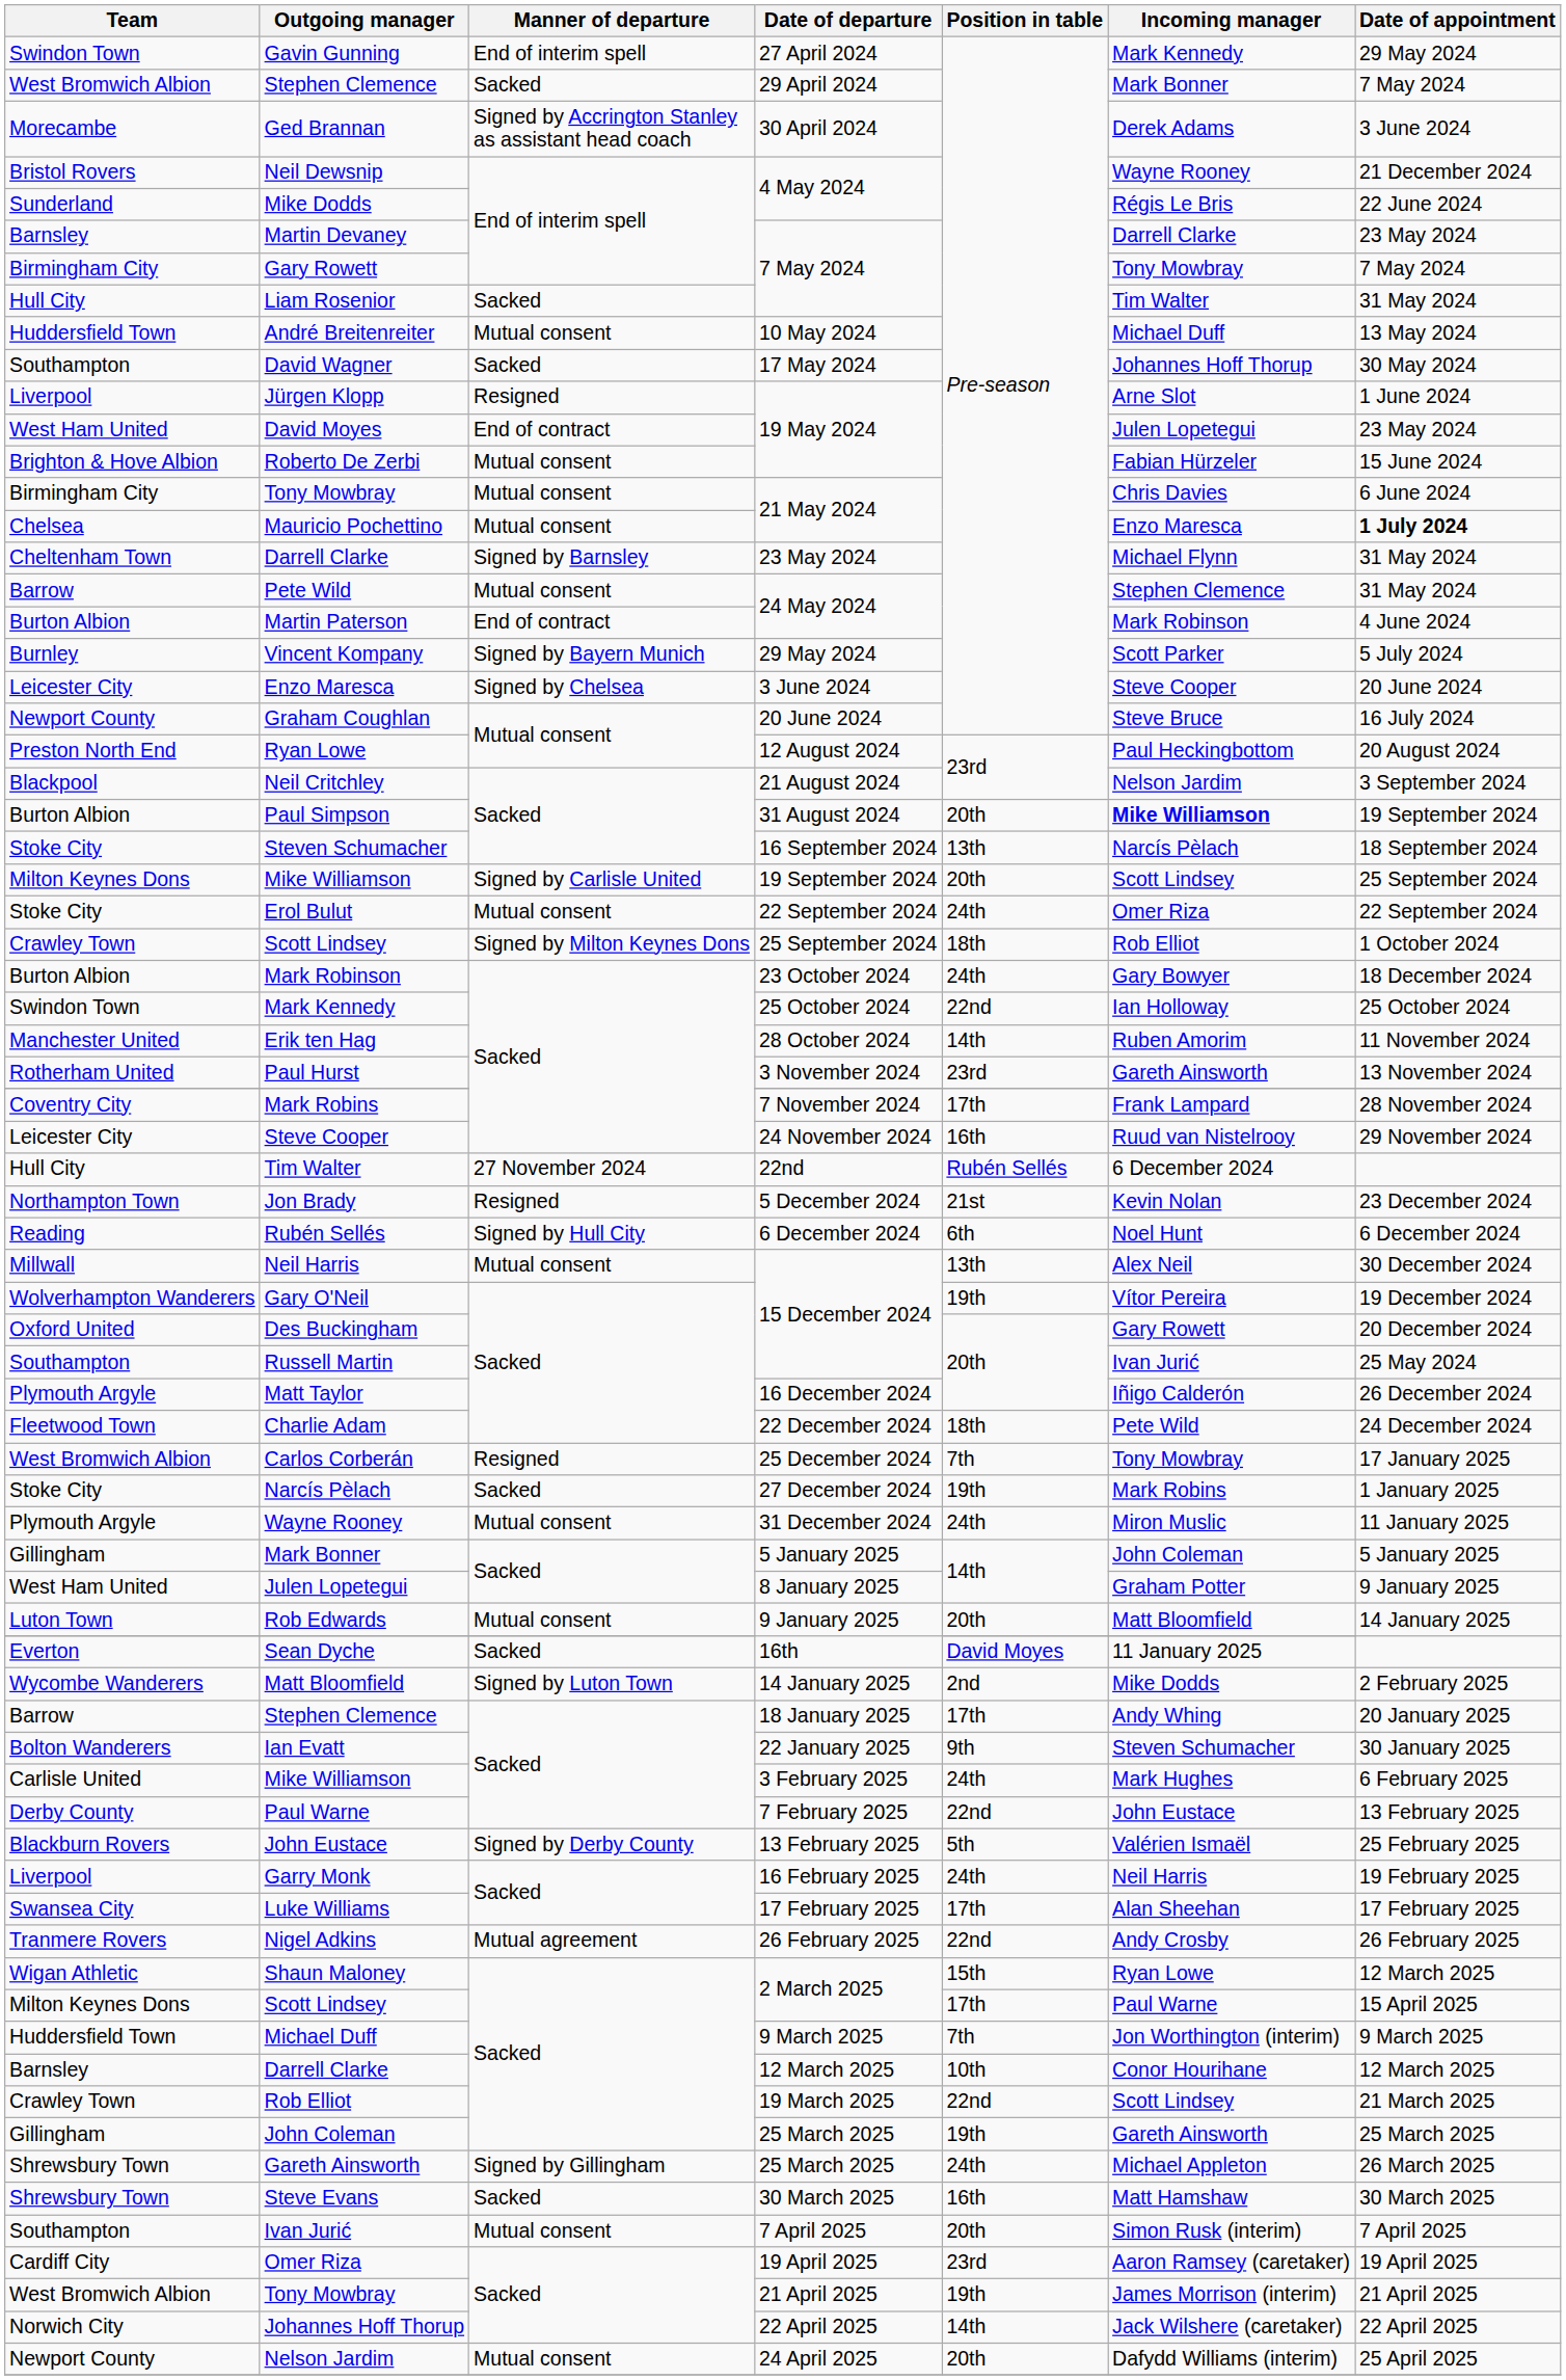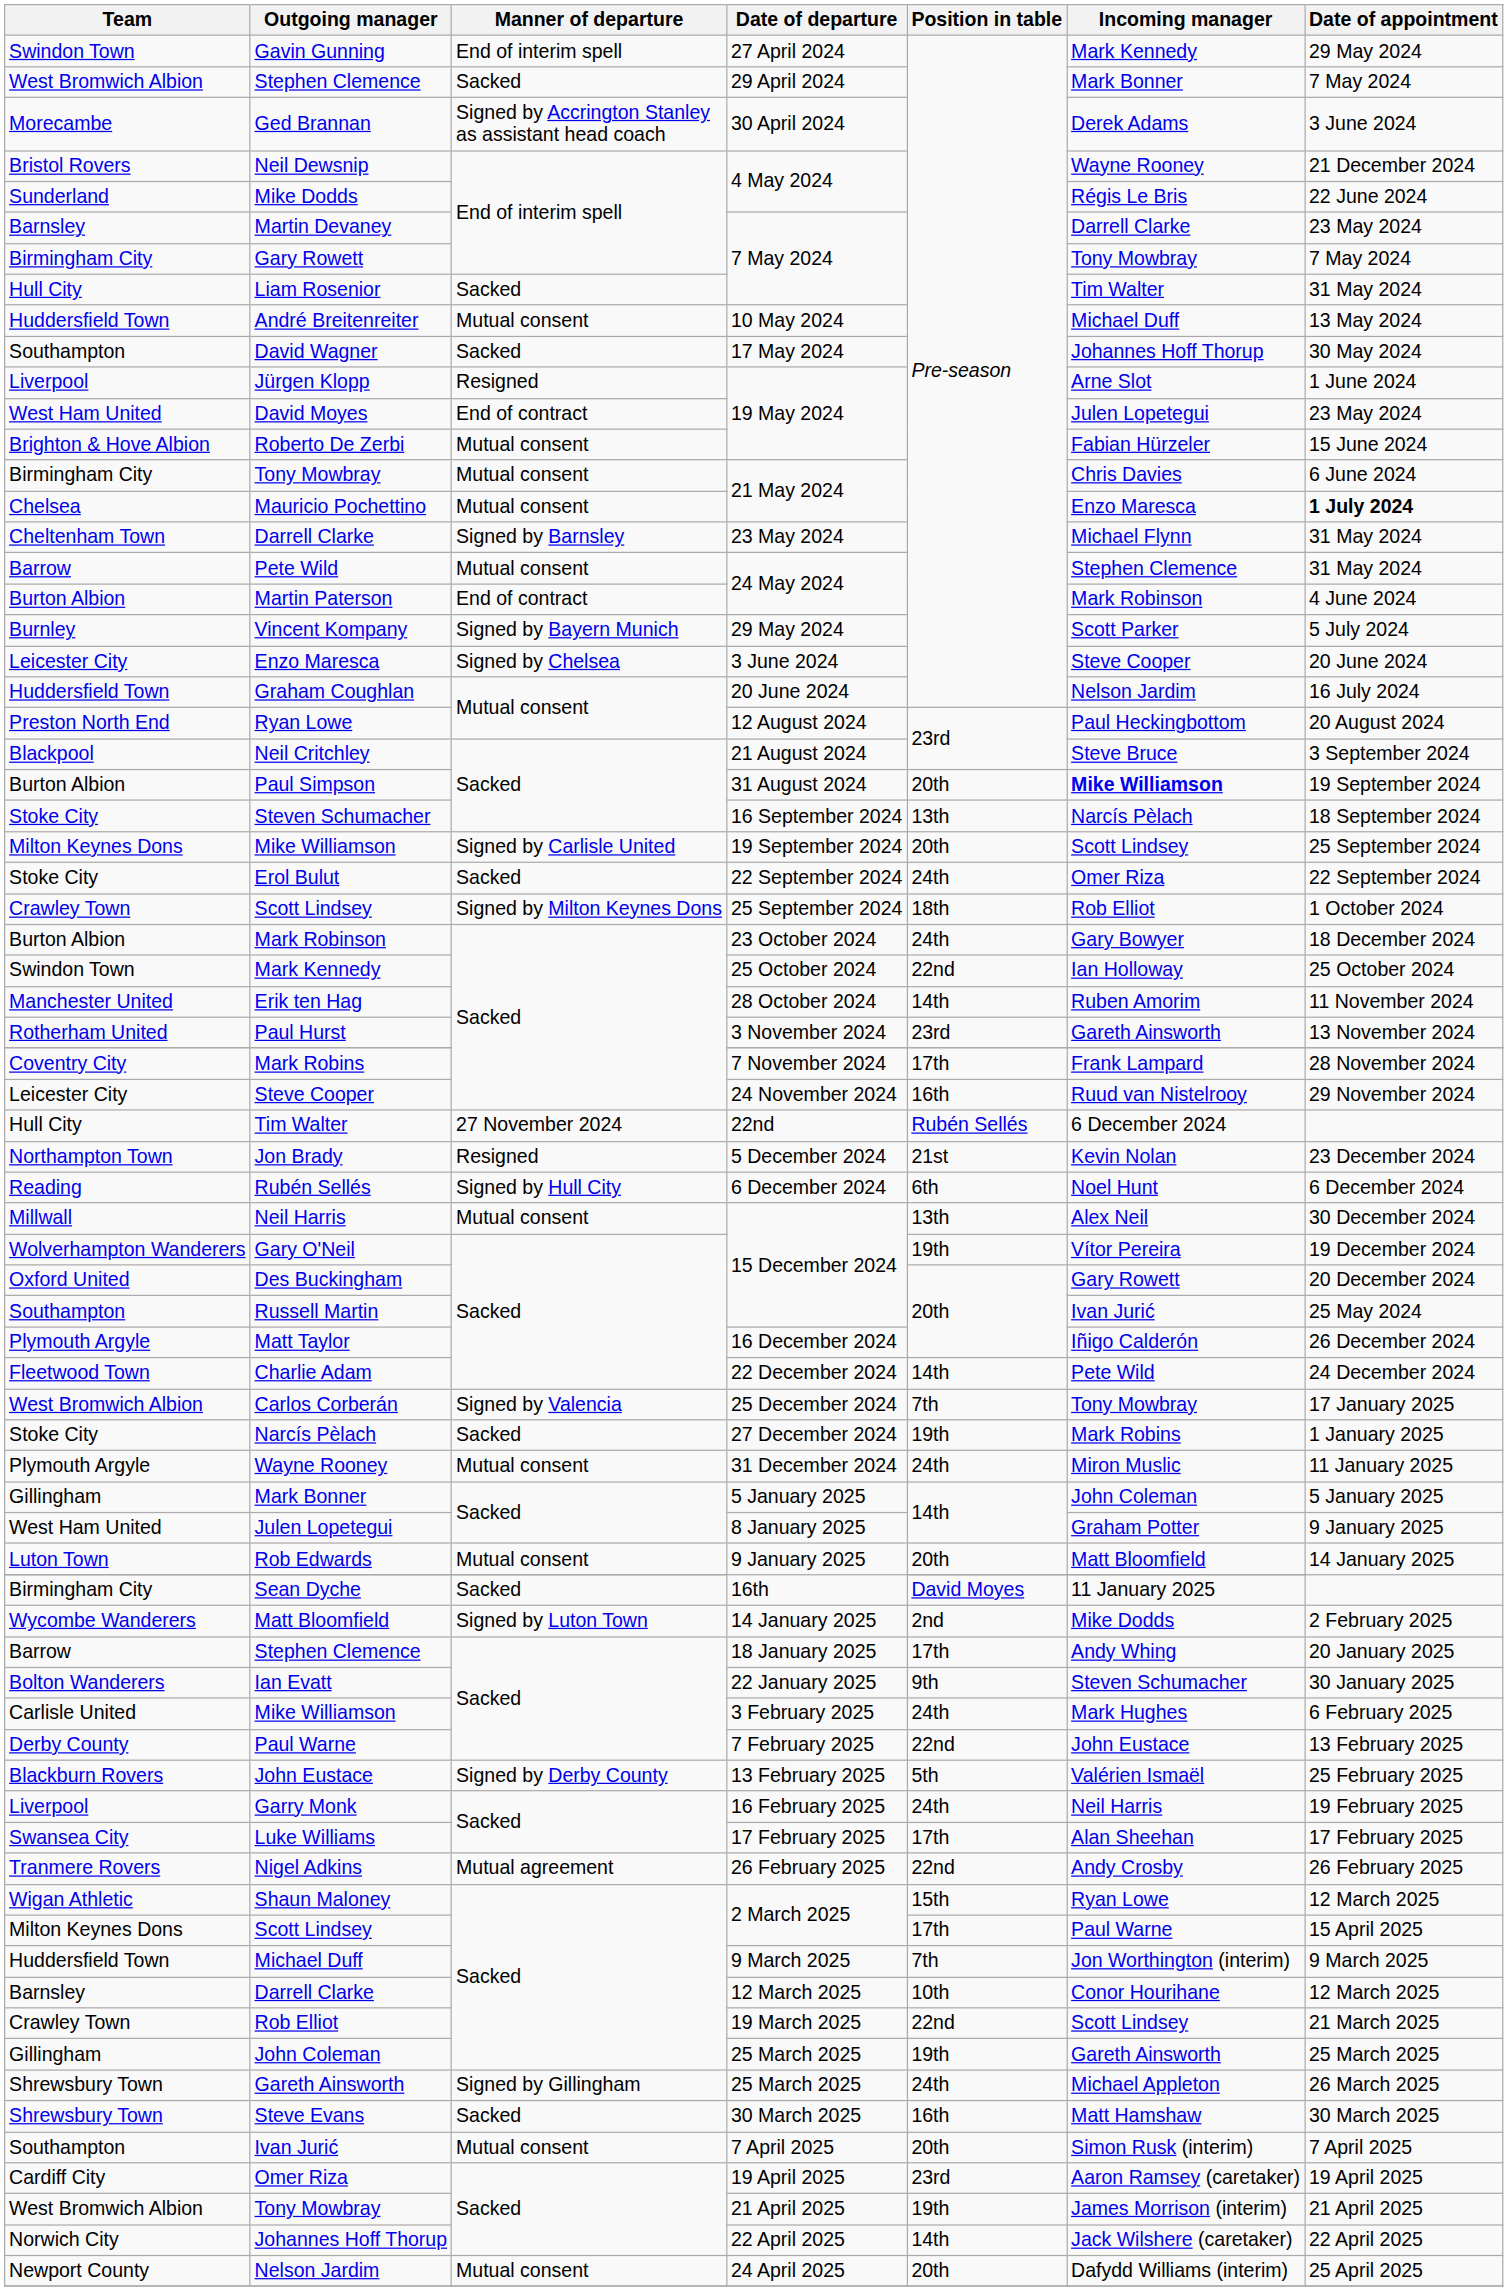Graham Coughlan | Team: Newport County -> Huddersfield Town
Graham Coughlan | Incoming manager: Steve Bruce -> Nelson Jardim
Neil Critchley | Incoming manager: Nelson Jardim -> Steve Bruce
Erol Bulut | Manner of departure: Mutual consent -> Sacked
Charlie Adam | Position in table: 18th -> 14th
Carlos Corberán | Manner of departure: Resigned -> Signed by Valencia
Sean Dyche | Team: Everton -> Birmingham City
